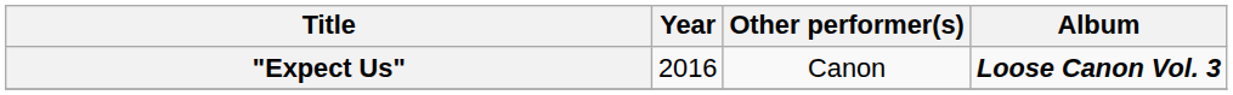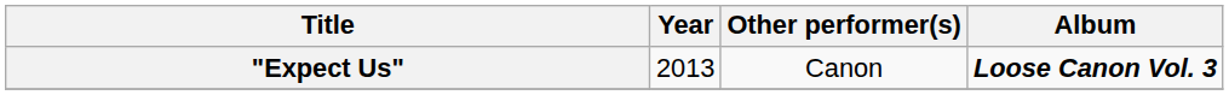"Expect Us" | Year: 2016 -> 2013
